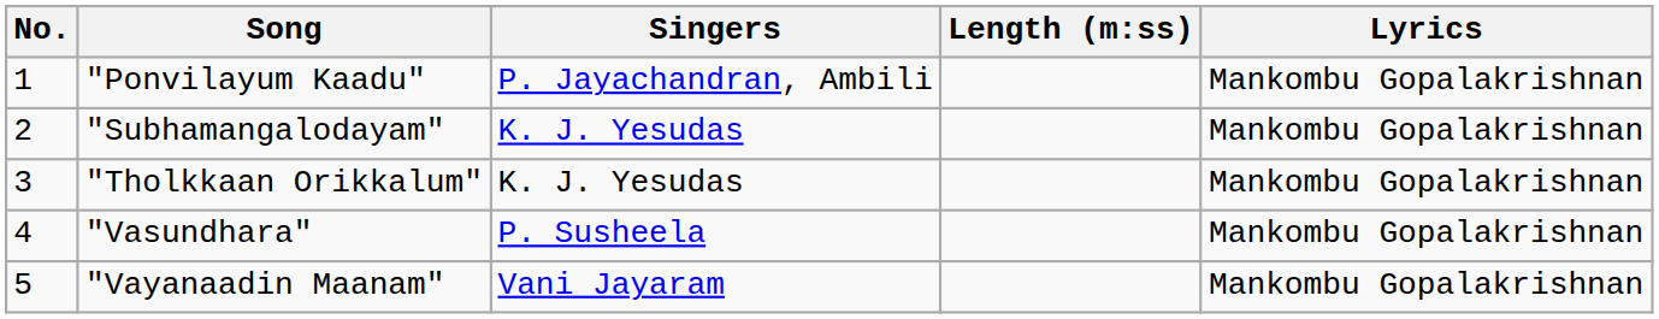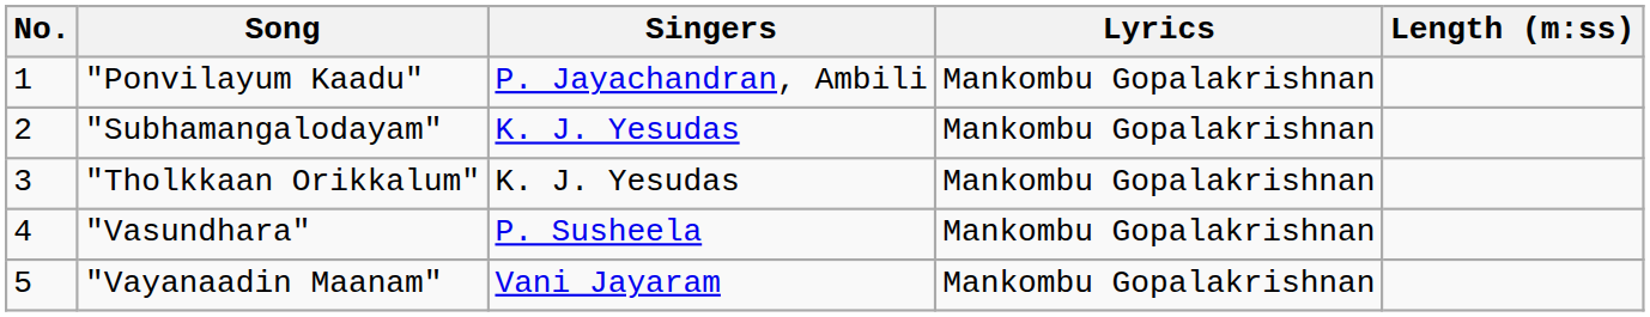columns swapped: Lyrics <-> Length (m:ss)
